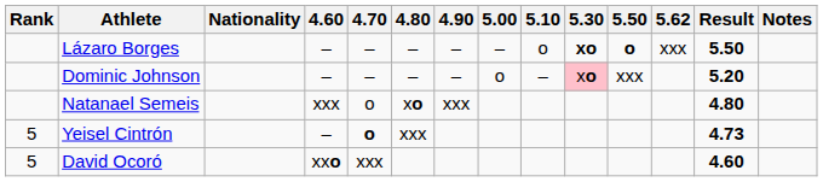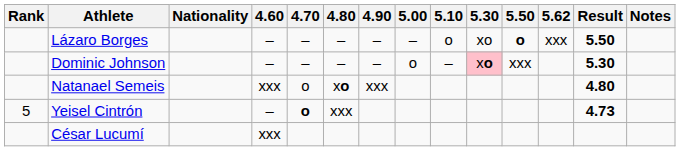Lázaro Borges | 5.30: bold -> normal
Dominic Johnson | Result: 5.20 -> 5.30
- row: 5 | David Ocoró | xxo | xxx | 4.60
+ row: César Lucumí | xxx
